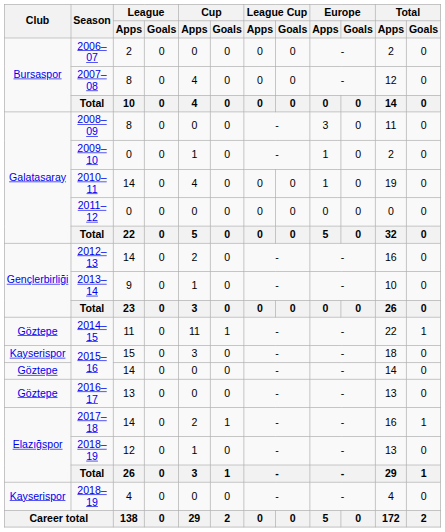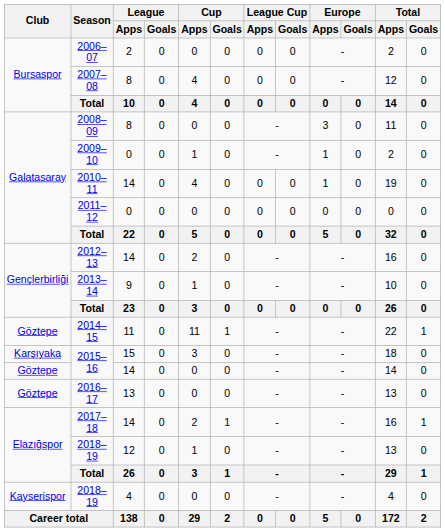2015–16 / 15 | Club: Kayserispor -> Karşıyaka
